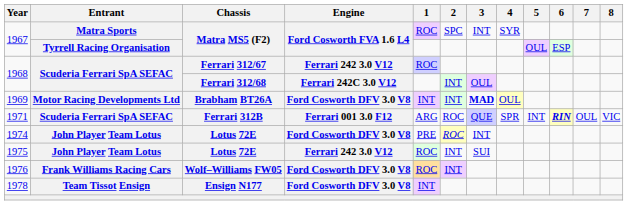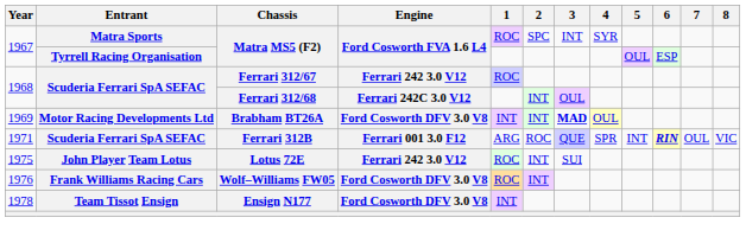- row: 1974 | John Player Team Lotus | Lotus 72E | Ford Cosworth DFV 3.0 V8 | PRE | ROC | INT
